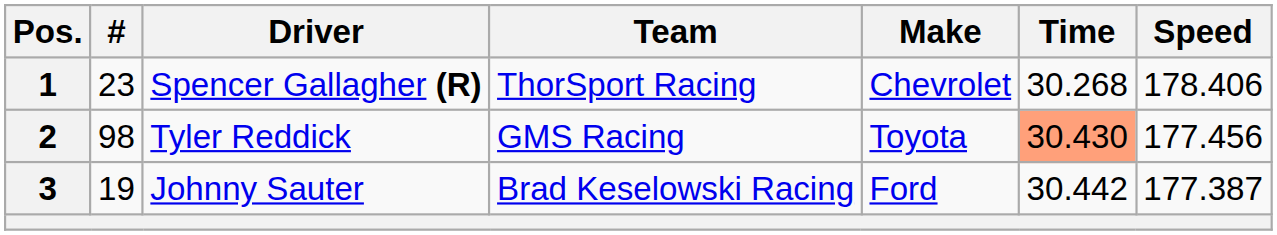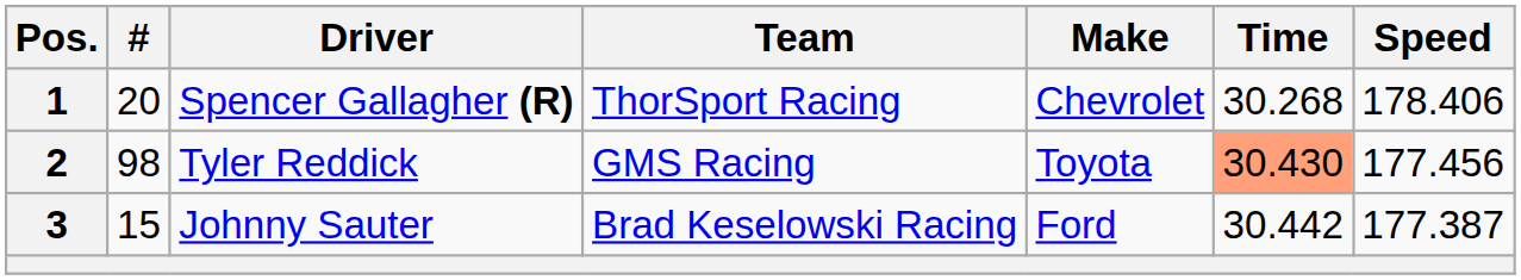1 | #: 23 -> 20
3 | #: 19 -> 15
